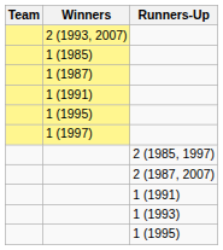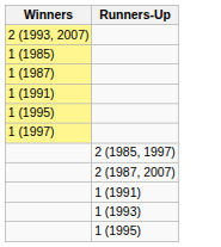- column: Team
